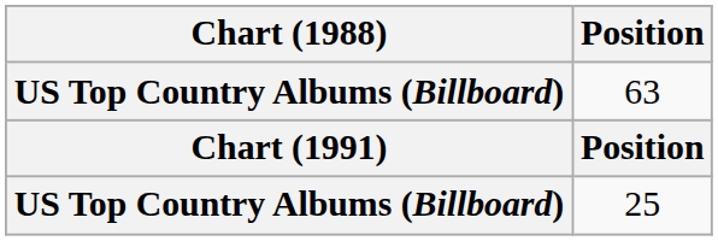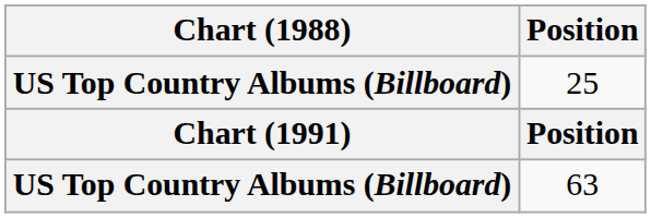rows swapped: 25 <-> 63
